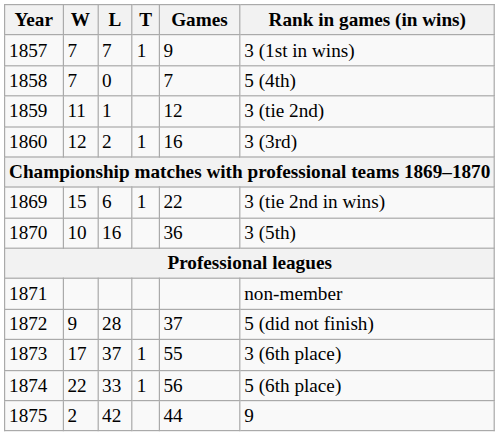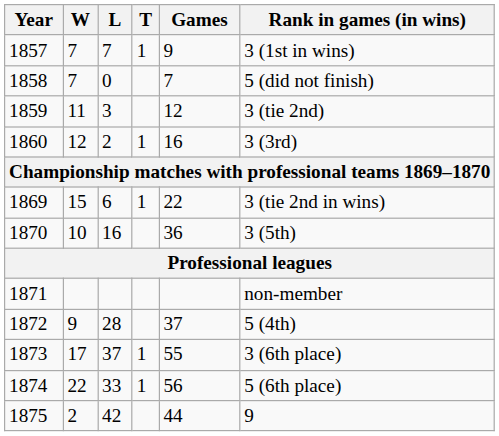1858 | Rank in games (in wins): 5 (4th) -> 5 (did not finish)
1859 | L: 1 -> 3
1872 | Rank in games (in wins): 5 (did not finish) -> 5 (4th)
